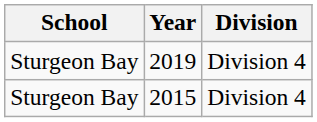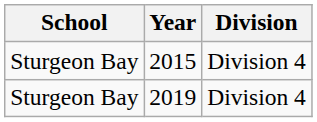rows swapped: 2015 <-> 2019
